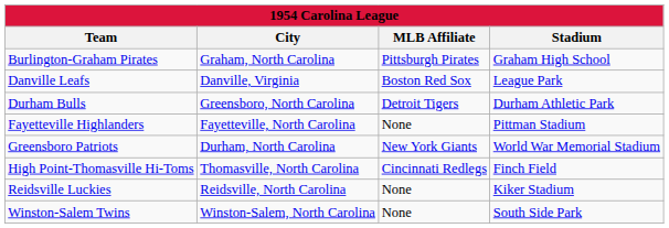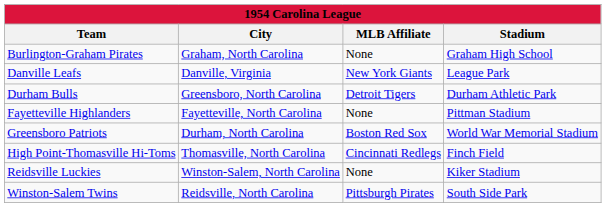Burlington-Graham Pirates | MLB Affiliate: Pittsburgh Pirates -> None
Danville Leafs | MLB Affiliate: Boston Red Sox -> New York Giants
Greensboro Patriots | MLB Affiliate: New York Giants -> Boston Red Sox
Reidsville Luckies | City: Reidsville, North Carolina -> Winston-Salem, North Carolina
Winston-Salem Twins | City: Winston-Salem, North Carolina -> Reidsville, North Carolina
Winston-Salem Twins | MLB Affiliate: None -> Pittsburgh Pirates
